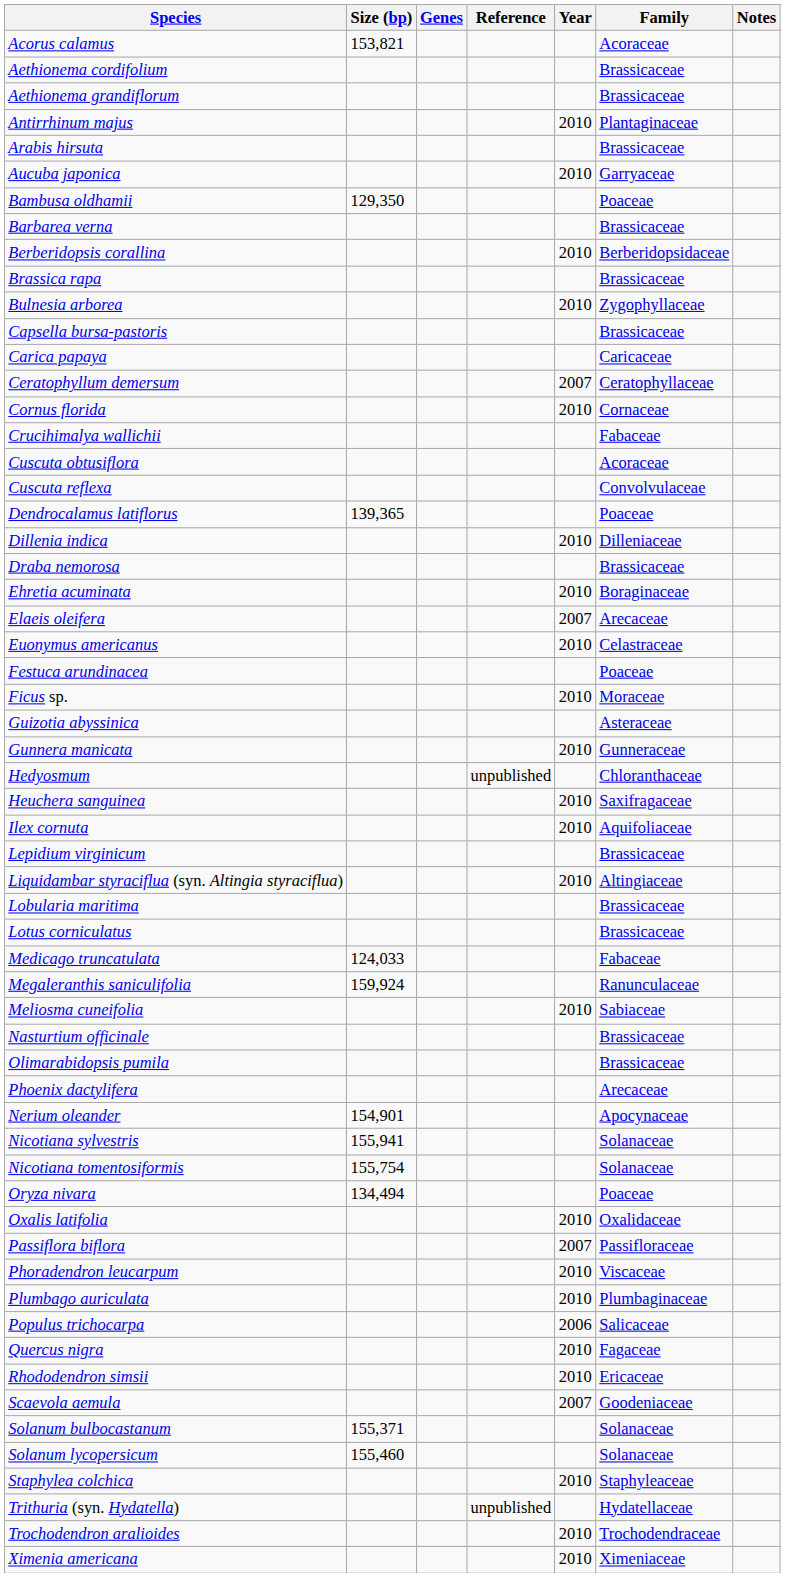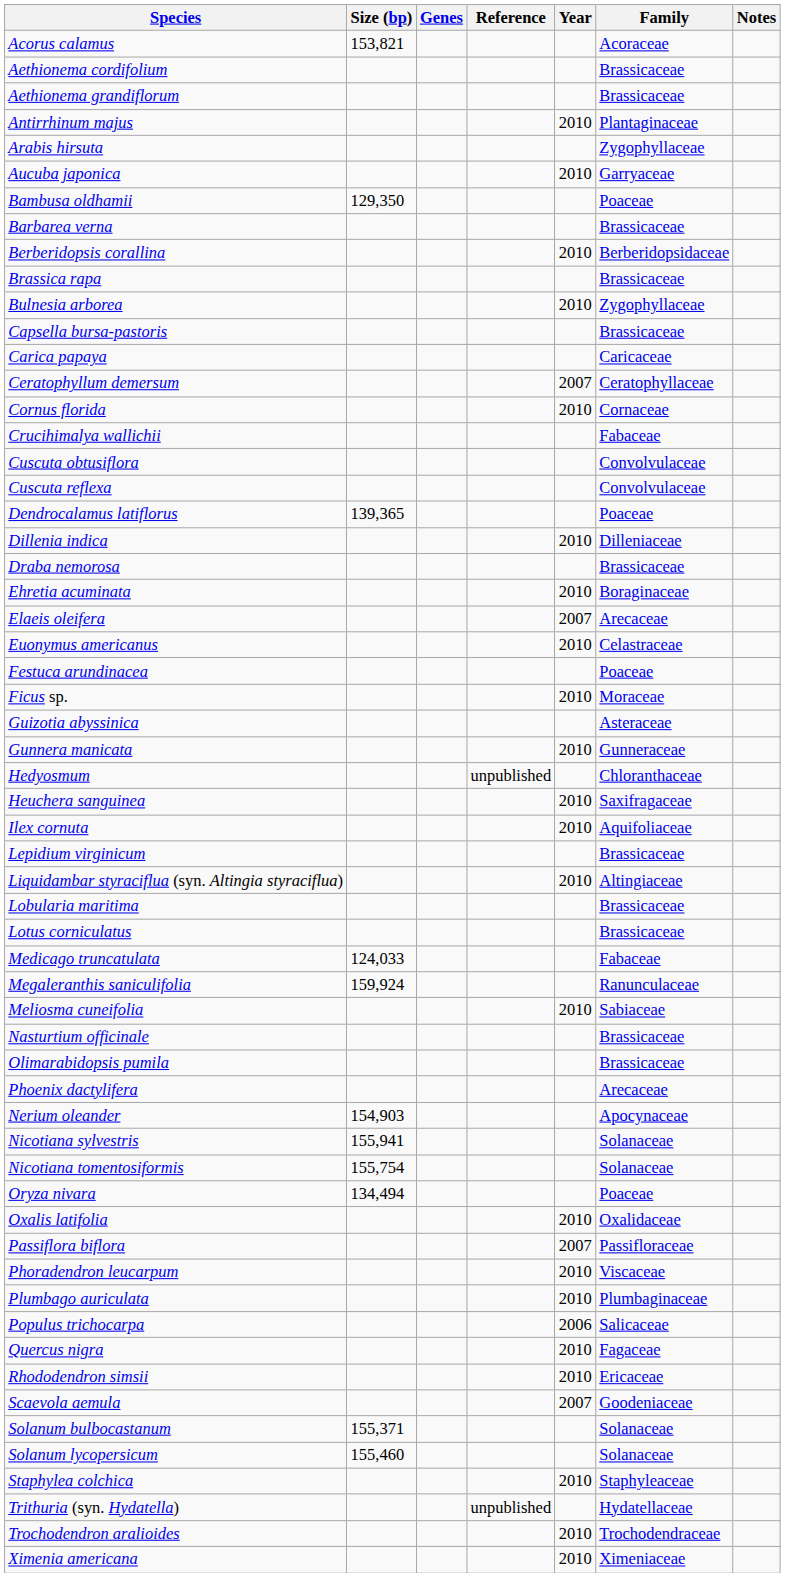Arabis hirsuta | Family: Brassicaceae -> Zygophyllaceae
Cuscuta obtusiflora | Family: Acoraceae -> Convolvulaceae
Nerium oleander | Size (bp): 154,901 -> 154,903
